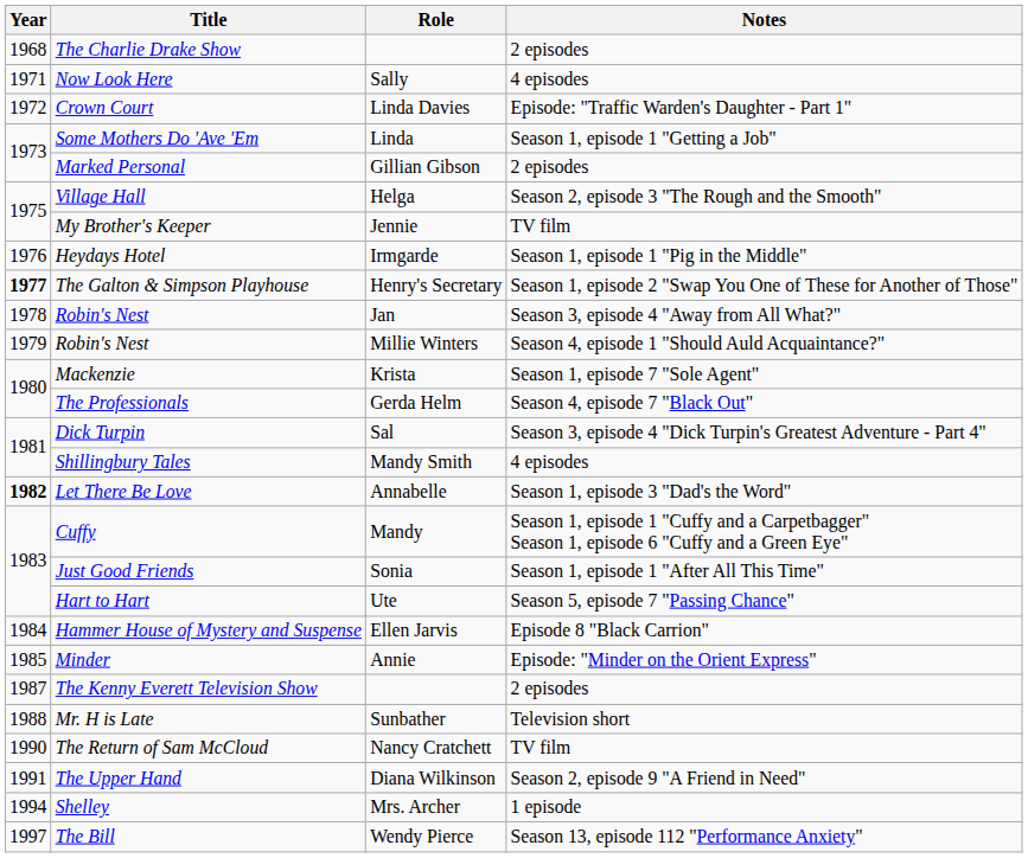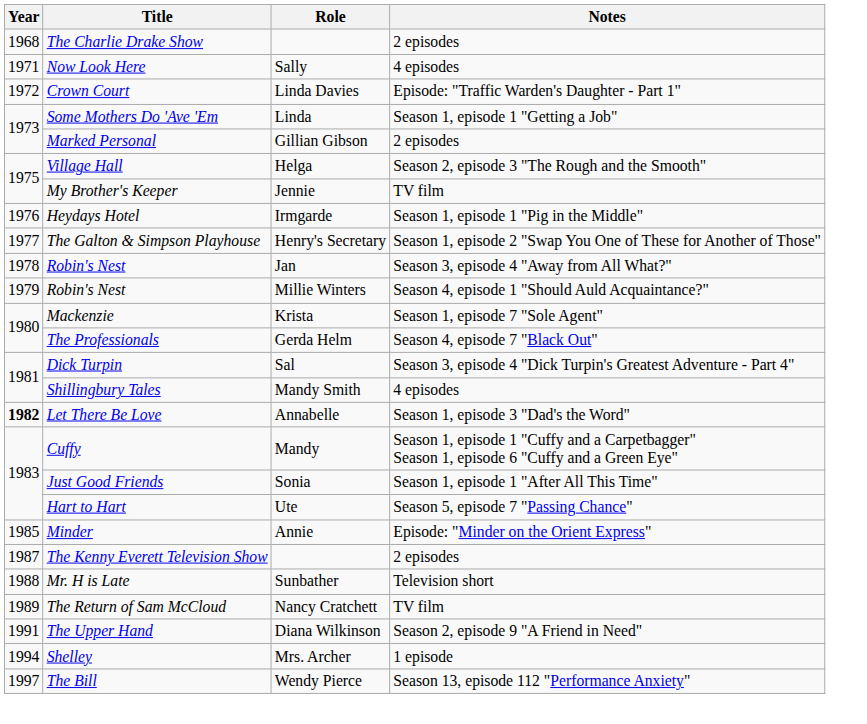The Galton & Simpson Playhouse | Year: bold -> normal
- row: 1984 | Hammer House of Mystery and Suspense | Ellen Jarvis | Episode 8 "Black Carrion"
The Return of Sam McCloud | Year: 1990 -> 1989
